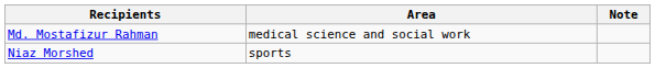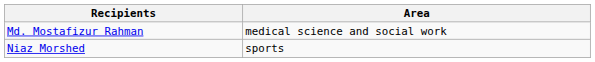- column: Note
